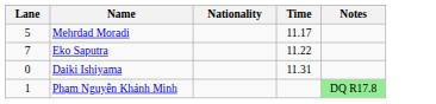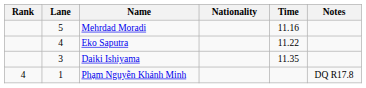+ column: Rank | 4
Mehrdad Moradi | Time: 11.17 -> 11.16
Eko Saputra | Lane: 7 -> 4
Daiki Ishiyama | Lane: 0 -> 3
Daiki Ishiyama | Time: 11.31 -> 11.35
Phạm Nguyễn Khánh Minh | Notes: lightgreen background -> no background
